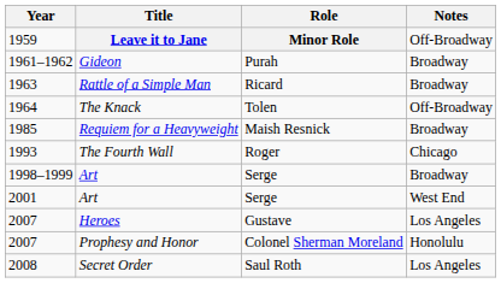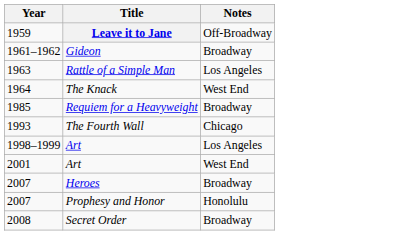- column: Role | Minor Role | Purah | Ricard | Tolen | Maish Resnick | Roger | Serge | Serge | Gustave | Colonel Sherman Moreland | Saul Roth
Rattle of a Simple Man | Notes: Broadway -> Los Angeles
The Knack | Notes: Off-Broadway -> West End
1998–1999 / Art | Notes: Broadway -> Los Angeles
Heroes | Notes: Los Angeles -> Broadway
Secret Order | Notes: Los Angeles -> Broadway
